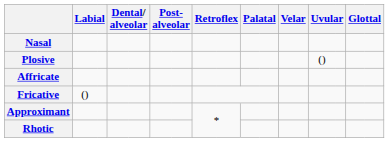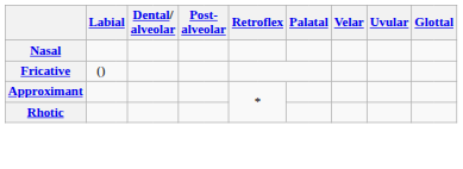- row: Plosive | ()
- row: Affricate
